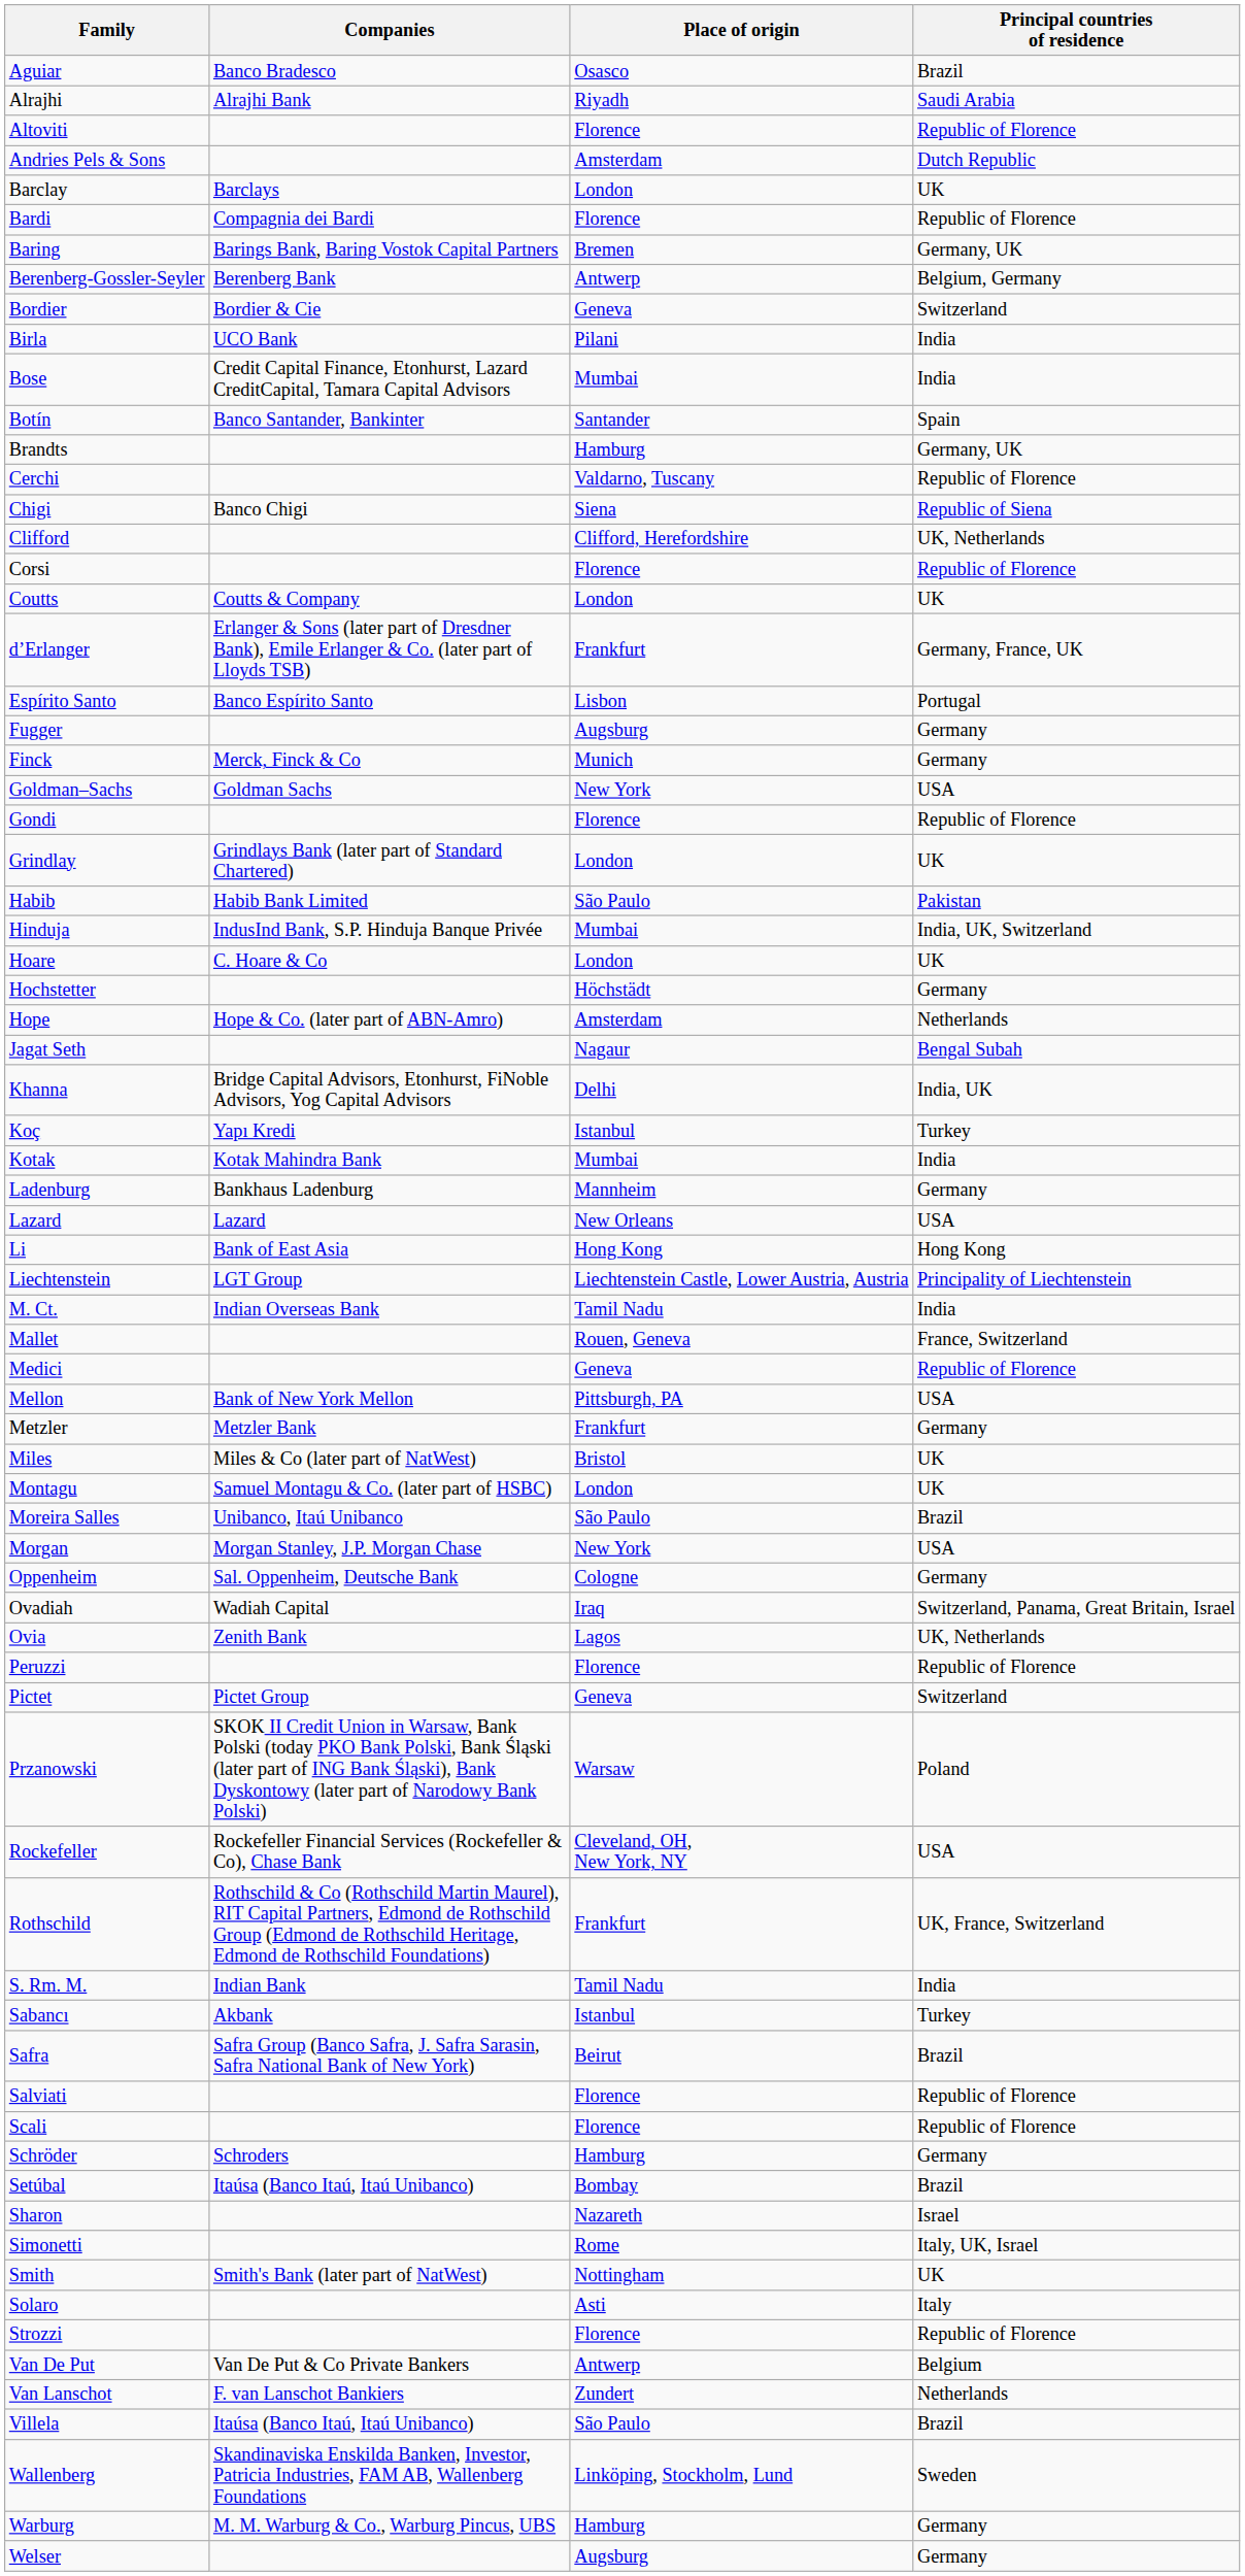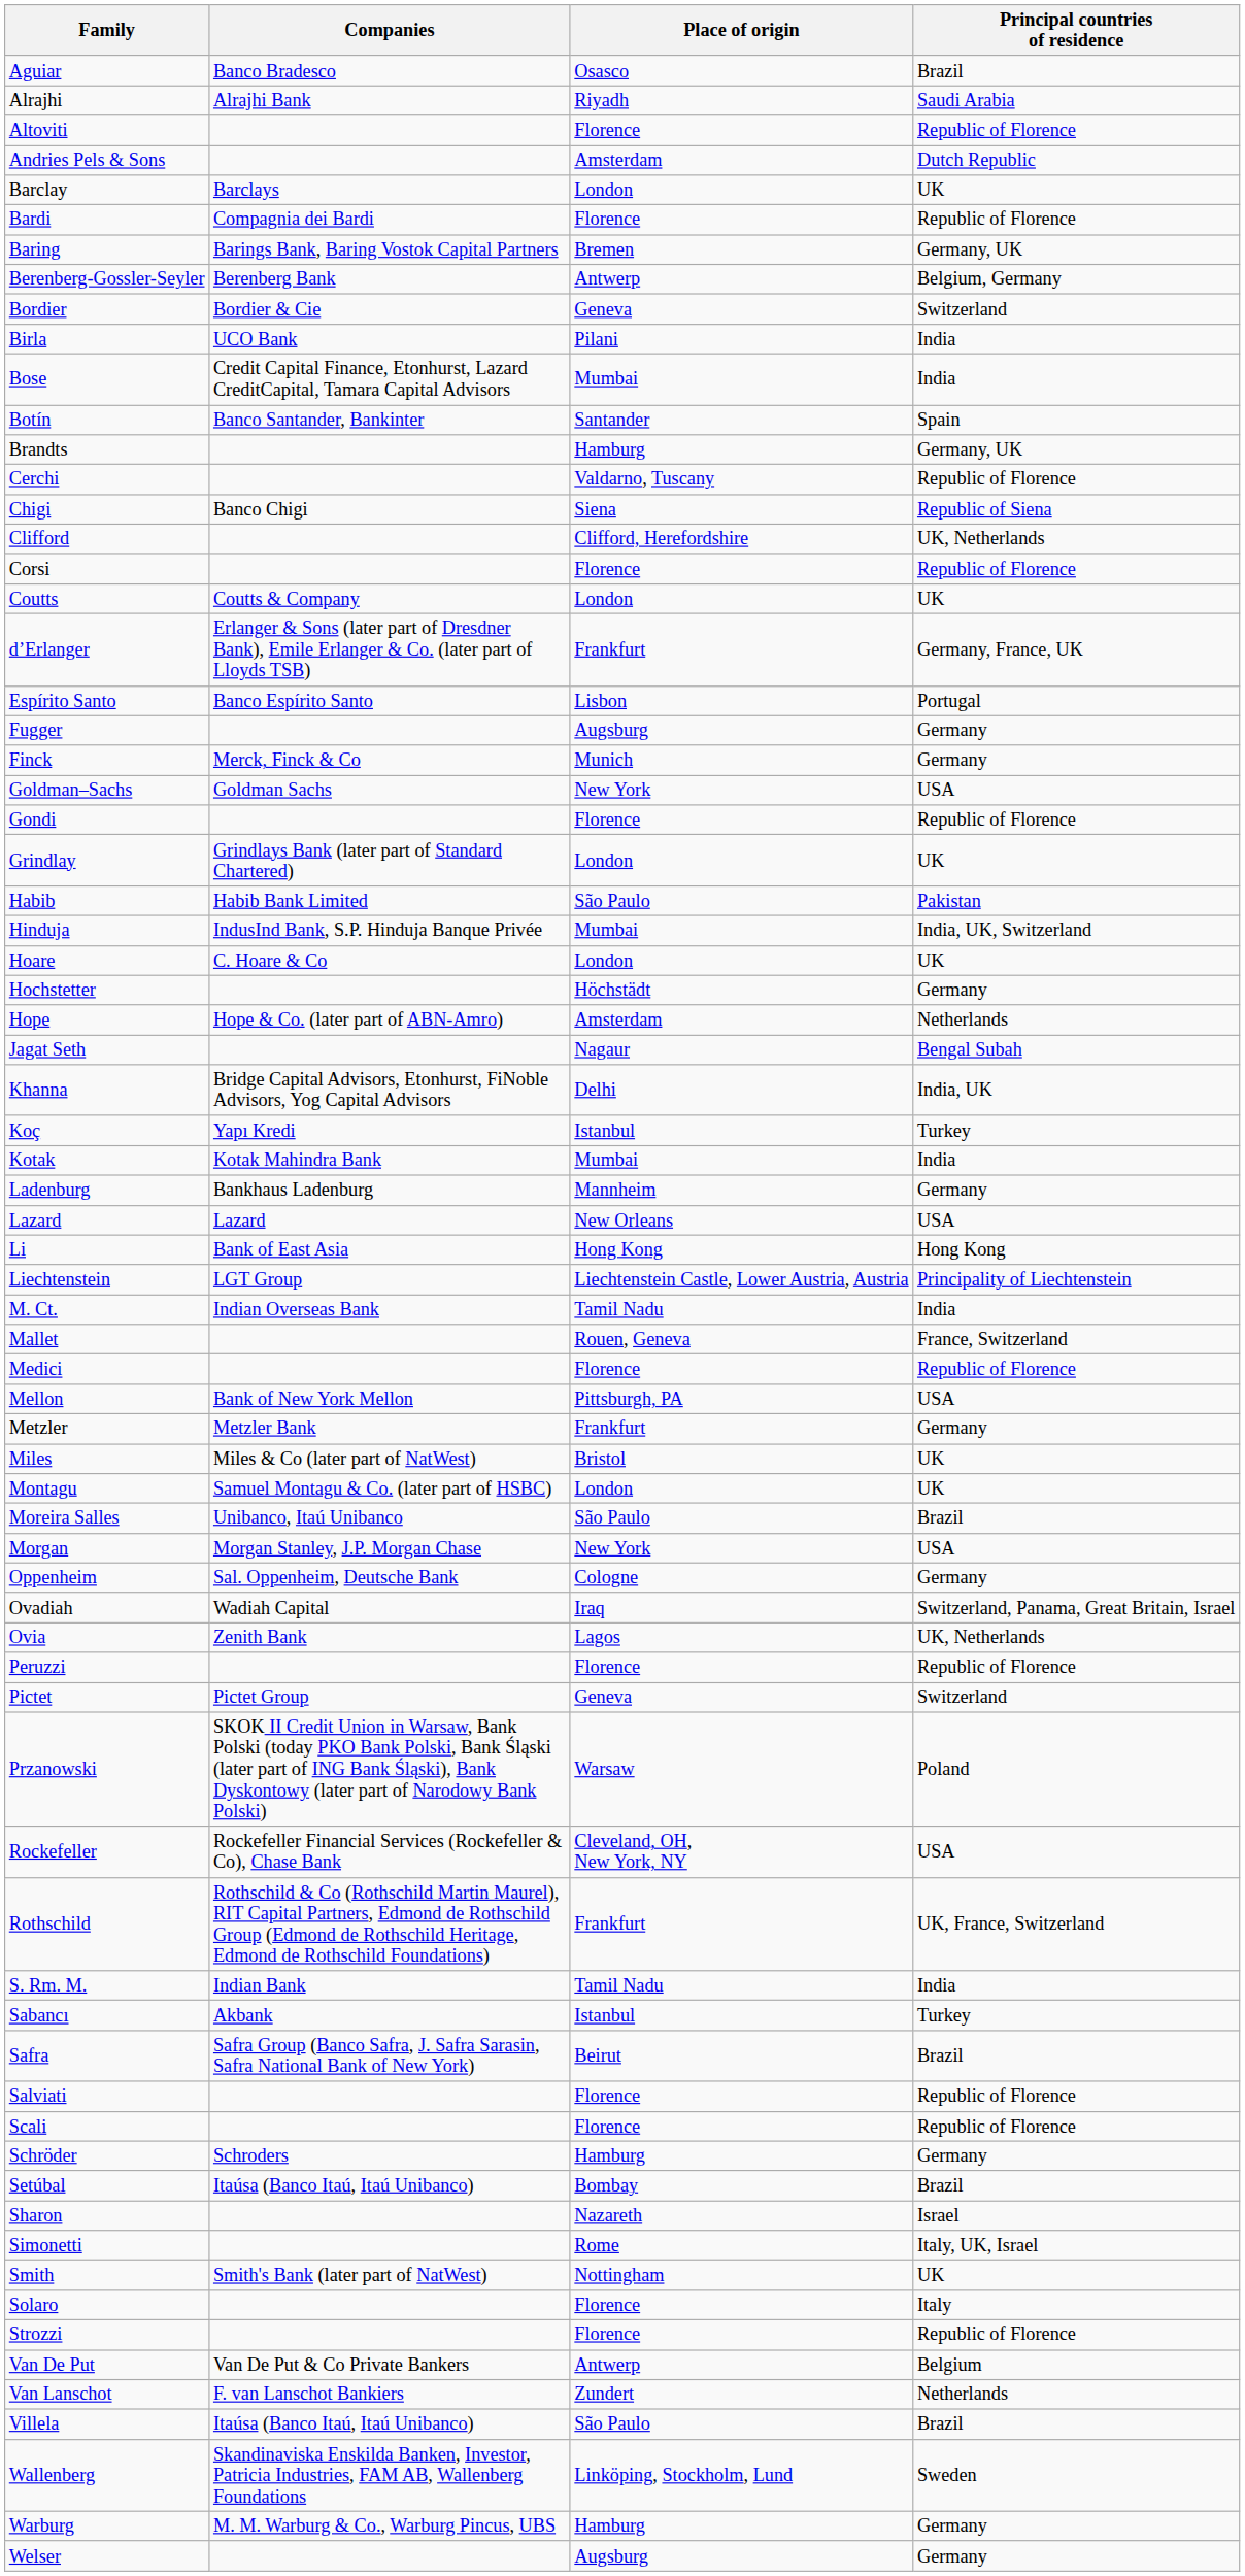Medici | Place of origin: Geneva -> Florence
Solaro | Place of origin: Asti -> Florence
